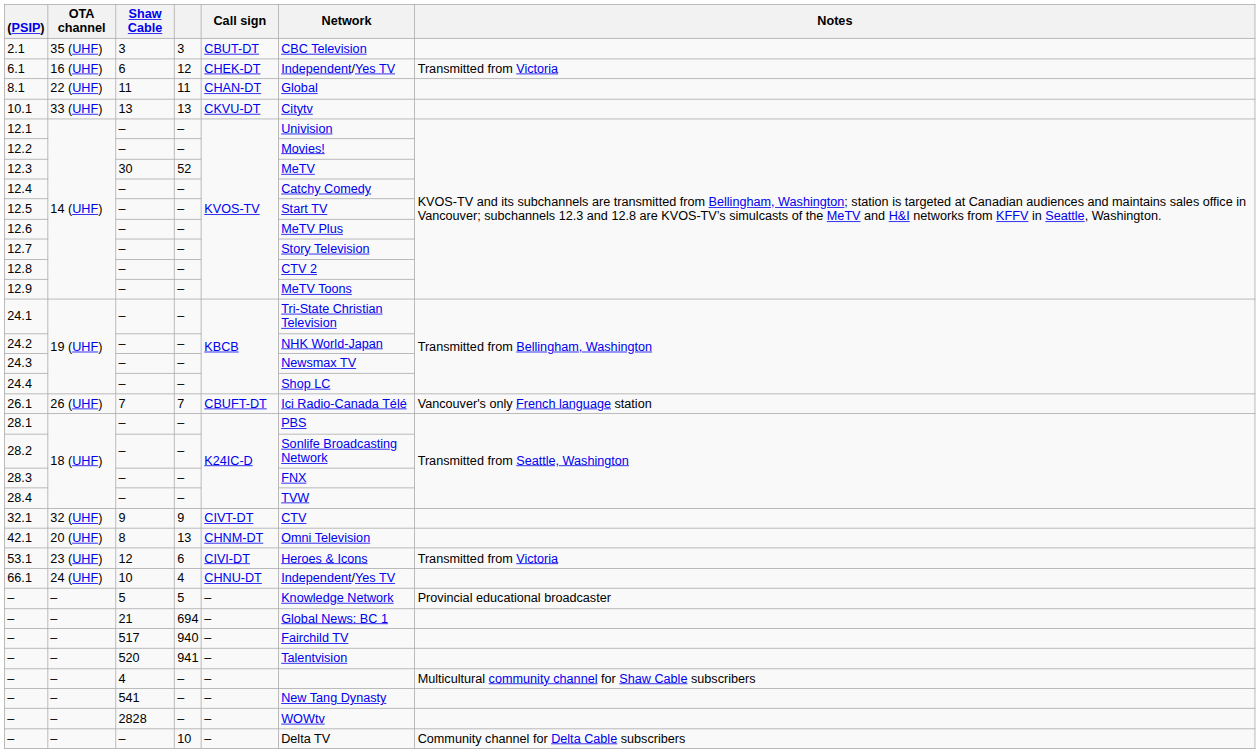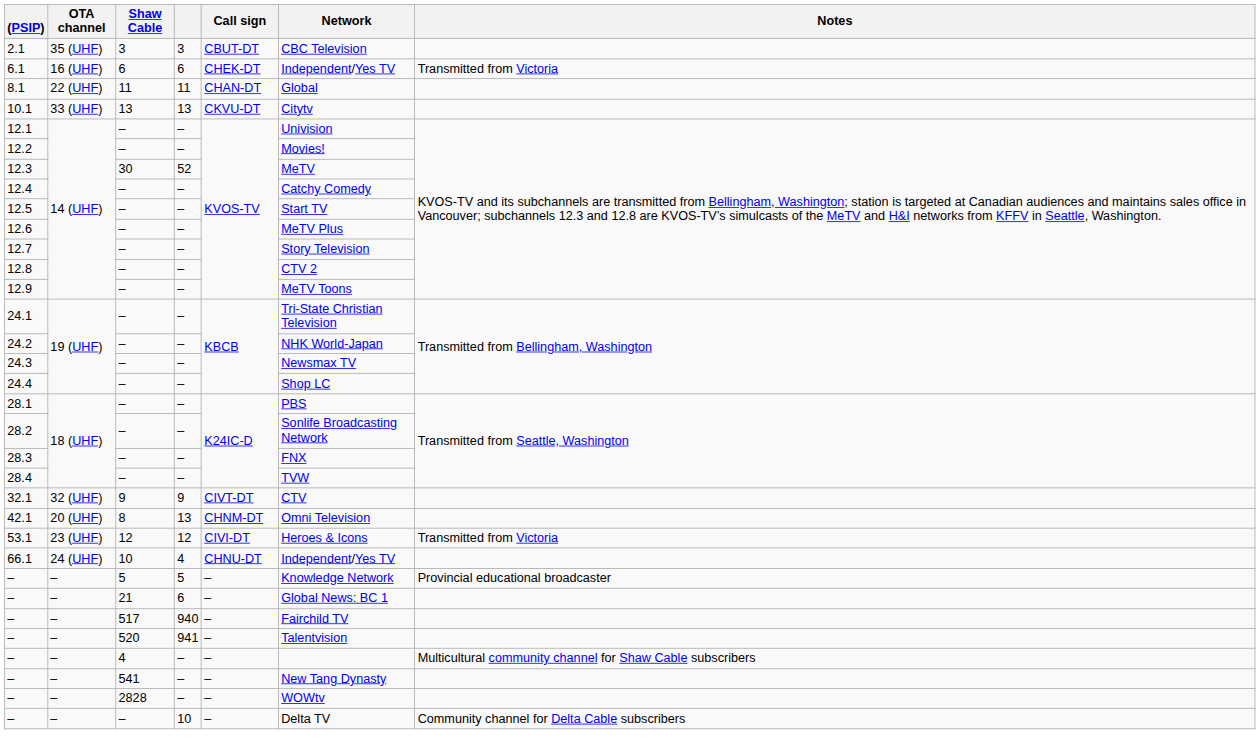6.1 | column 4: 12 -> 6
- row: 26.1 | 26 (UHF) | 7 | 7 | CBUFT-DT | Ici Radio-Canada Télé | Vancouver's only French language station
53.1 | column 4: 6 -> 12
– / 21 | column 4: 694 -> 6
